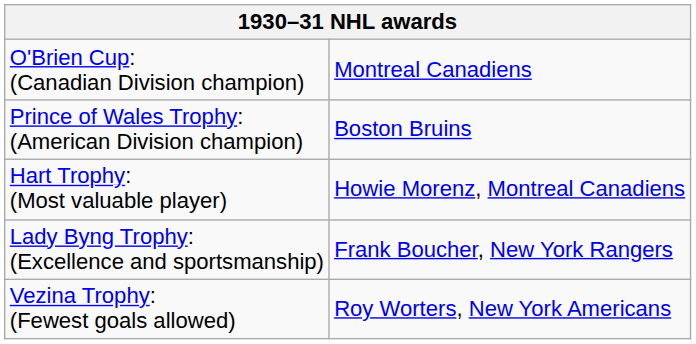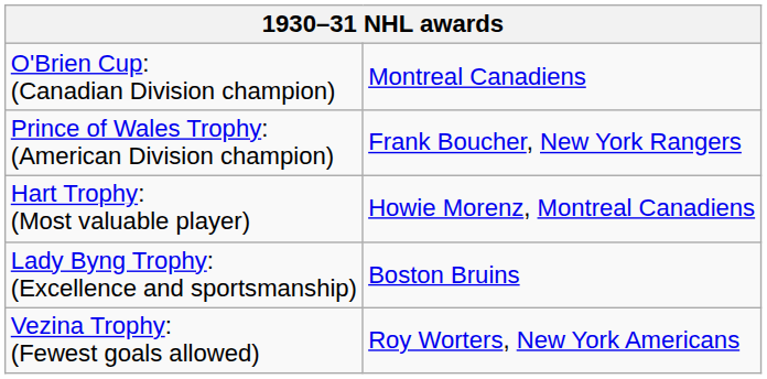Prince of Wales Trophy: (American Division champion) | column 2: Boston Bruins -> Frank Boucher, New York Rangers
Lady Byng Trophy: (Excellence and sportsmanship) | column 2: Frank Boucher, New York Rangers -> Boston Bruins
